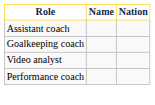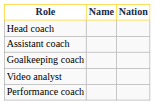+ row: Head coach
